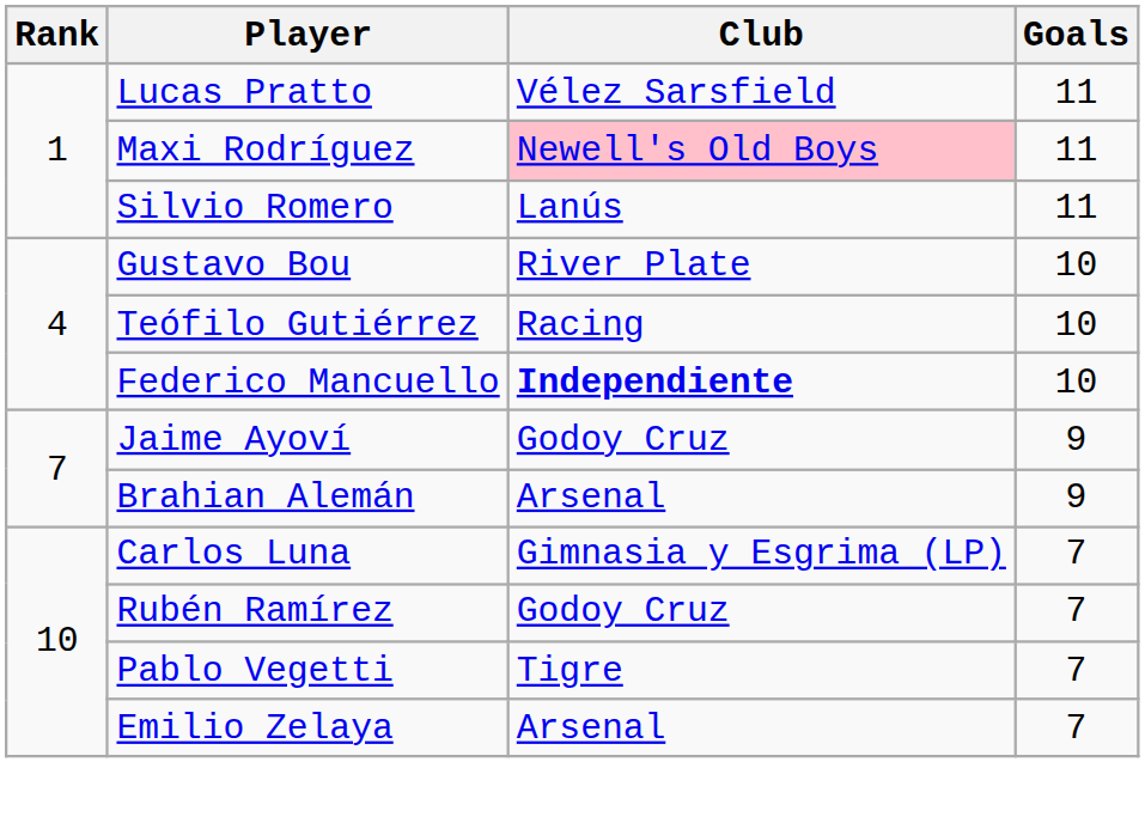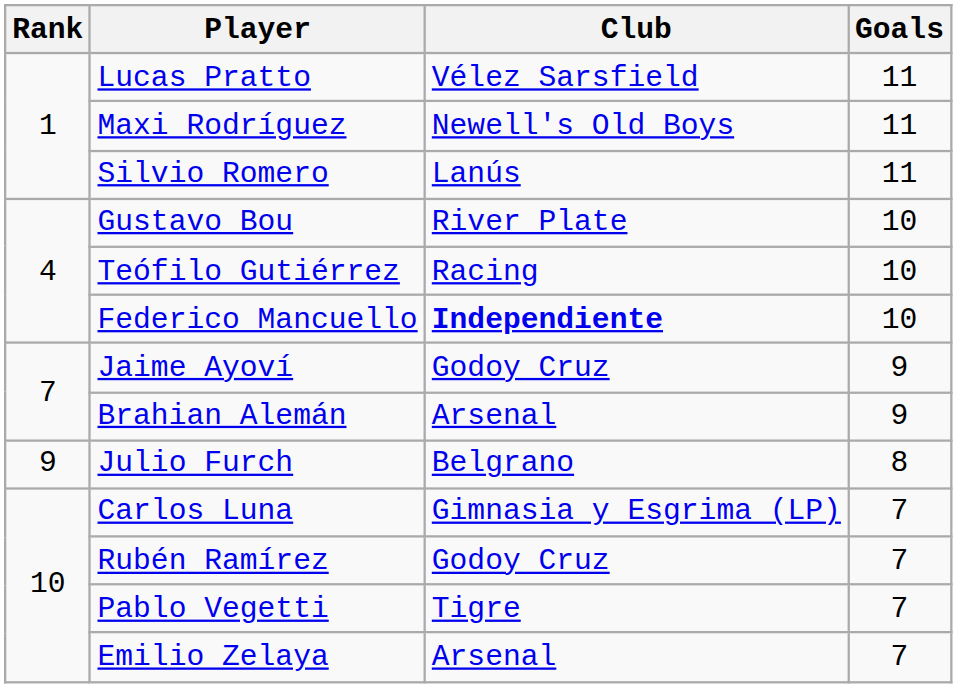Maxi Rodríguez | Club: pink background -> no background
+ row: 9 | Julio Furch | Belgrano | 8
